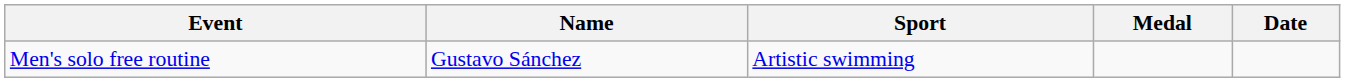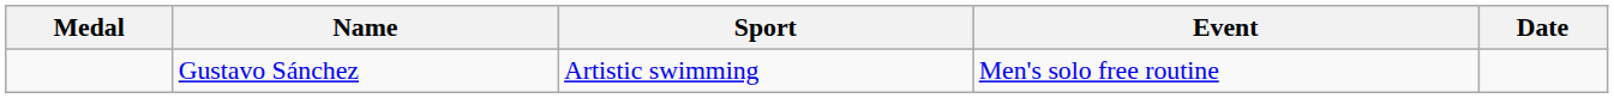columns swapped: Medal <-> Event
